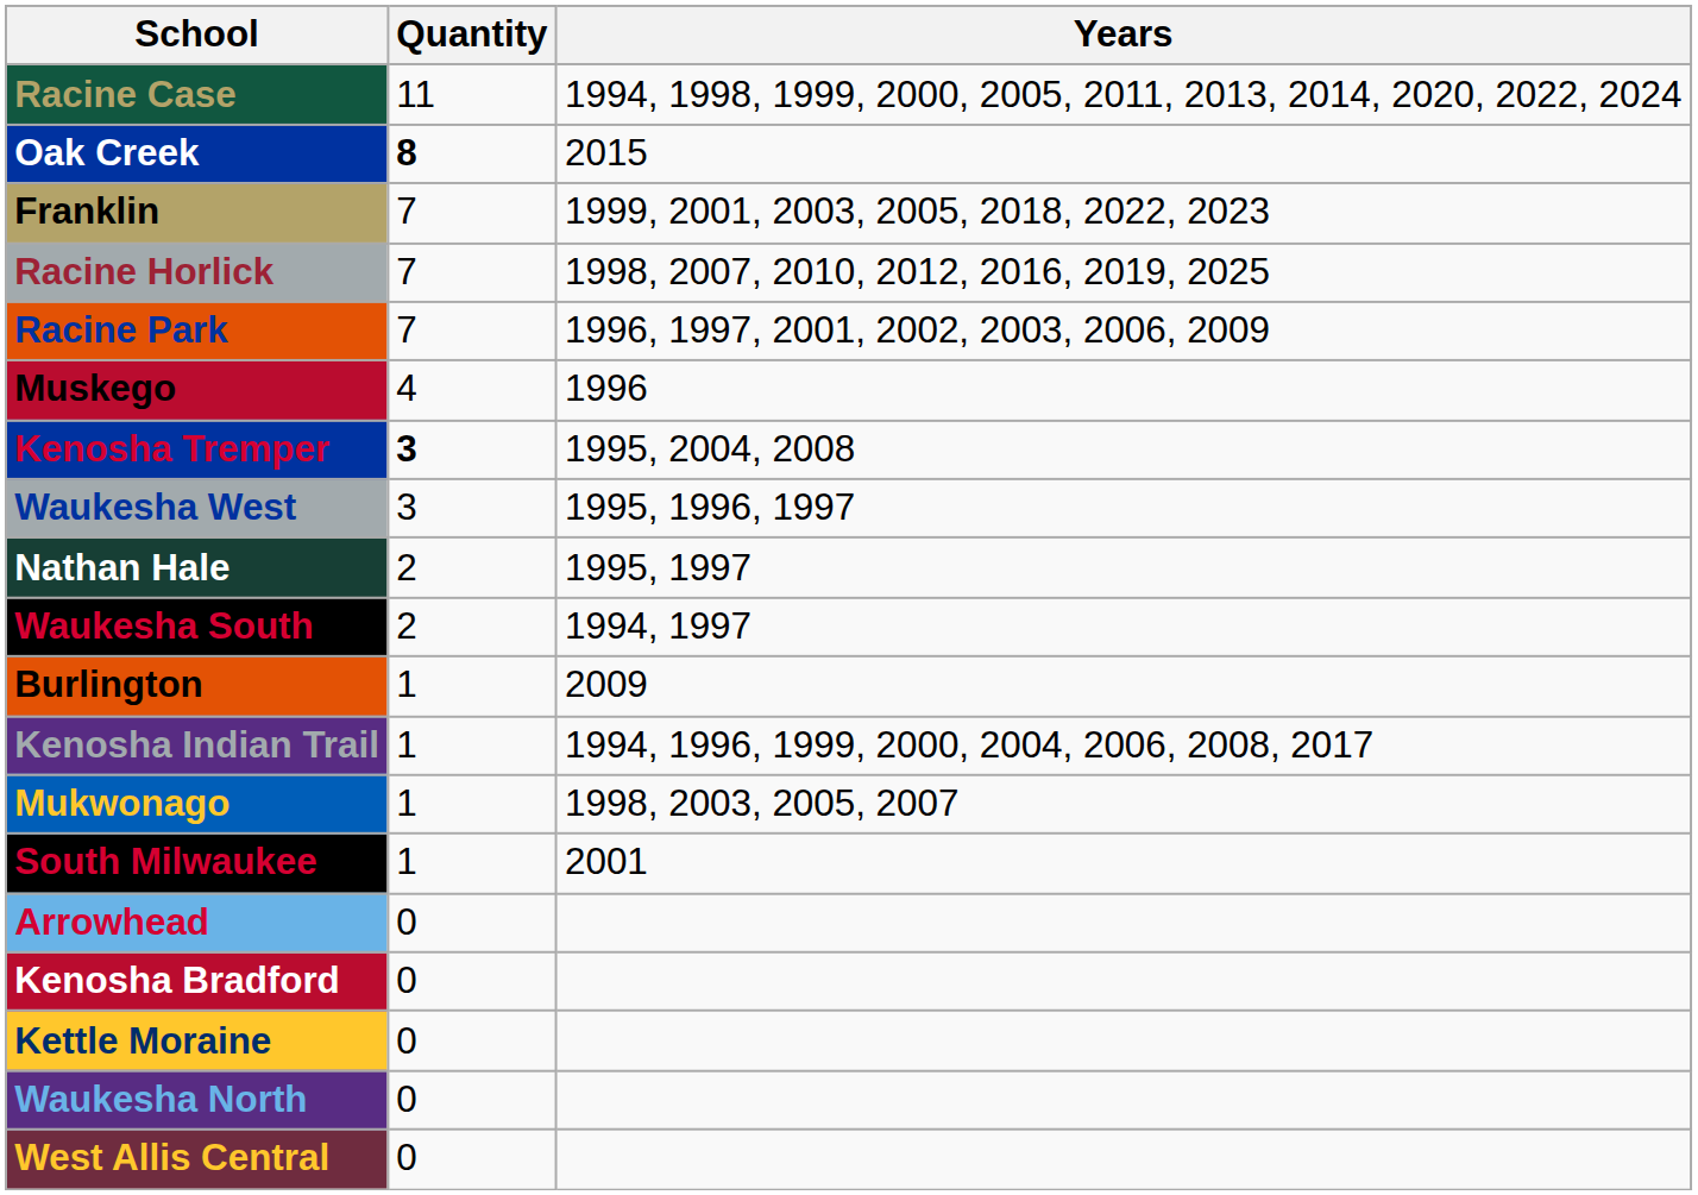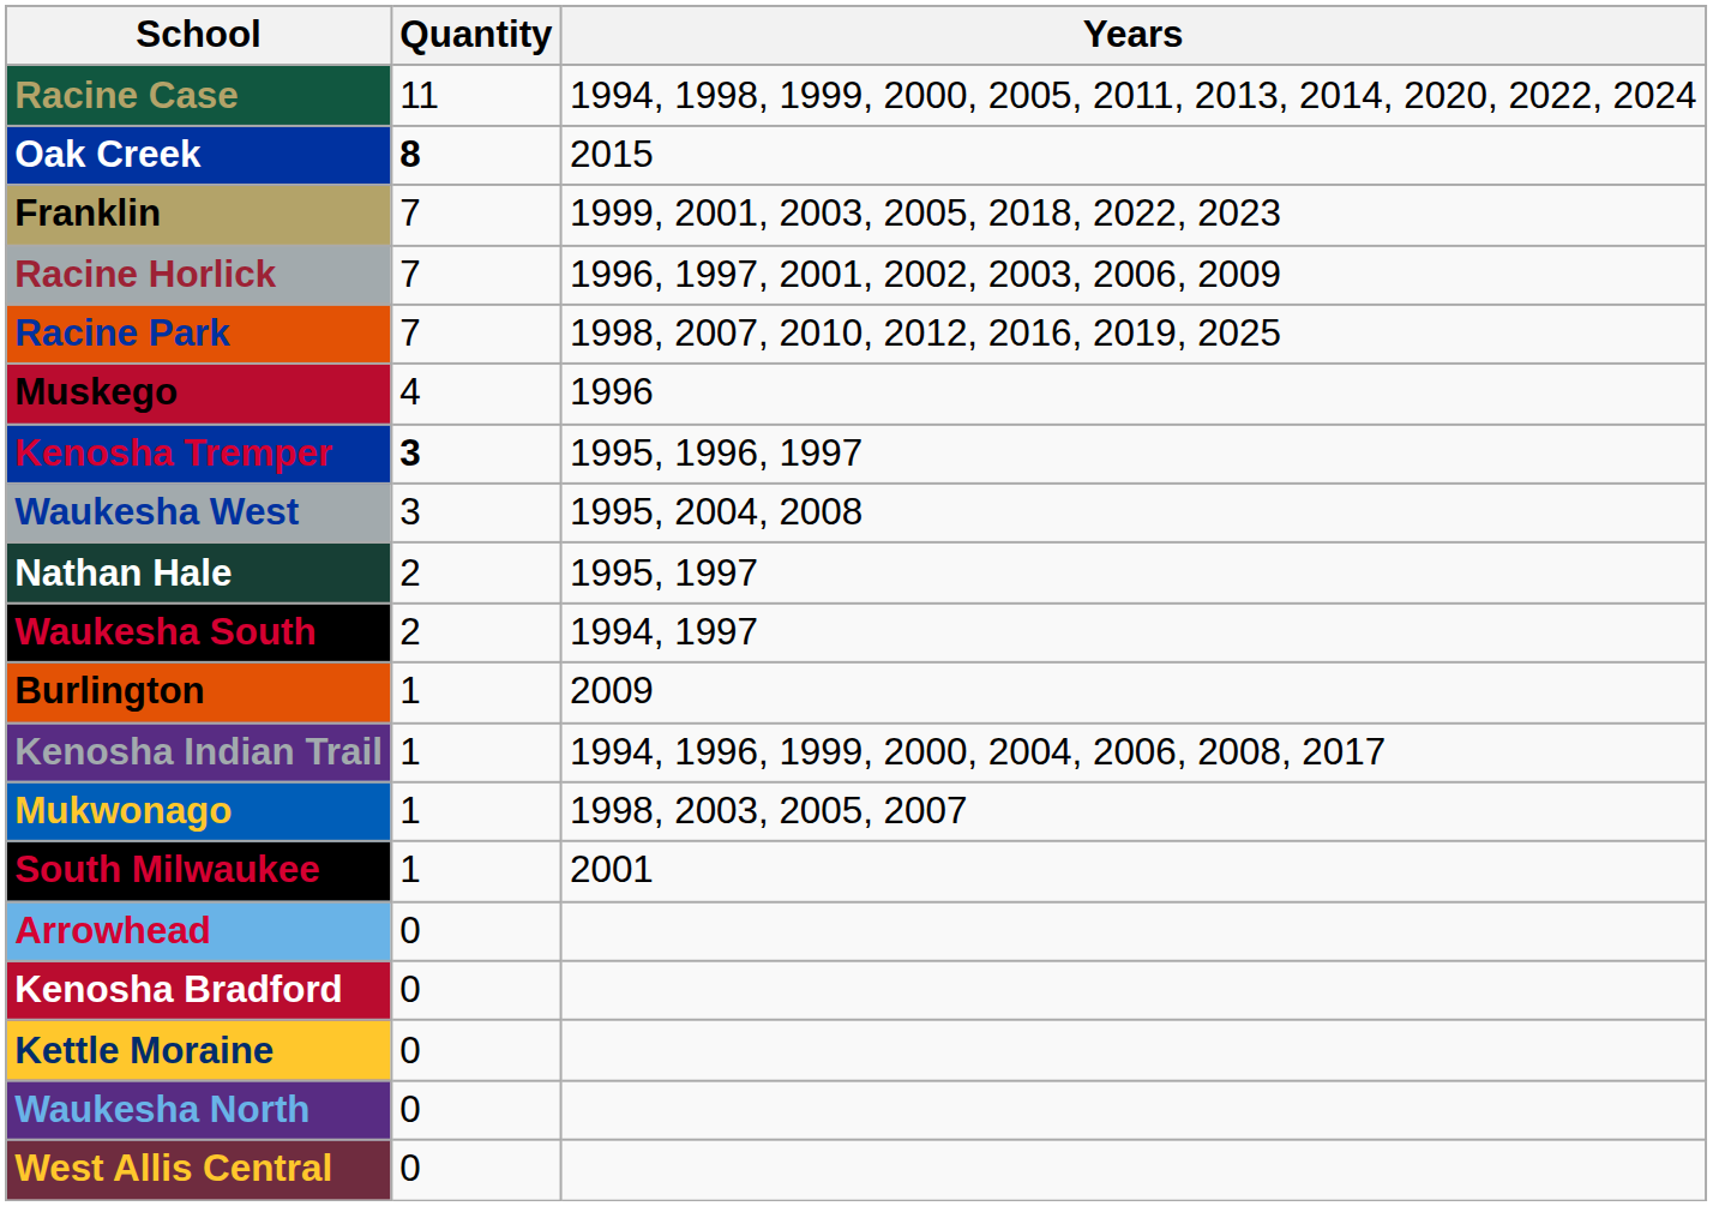Racine Horlick | Years: 1998, 2007, 2010, 2012, 2016, 2019, 2025 -> 1996, 1997, 2001, 2002, 2003, 2006, 2009
Racine Park | Years: 1996, 1997, 2001, 2002, 2003, 2006, 2009 -> 1998, 2007, 2010, 2012, 2016, 2019, 2025
Kenosha Tremper | Years: 1995, 2004, 2008 -> 1995, 1996, 1997
Waukesha West | Years: 1995, 1996, 1997 -> 1995, 2004, 2008
